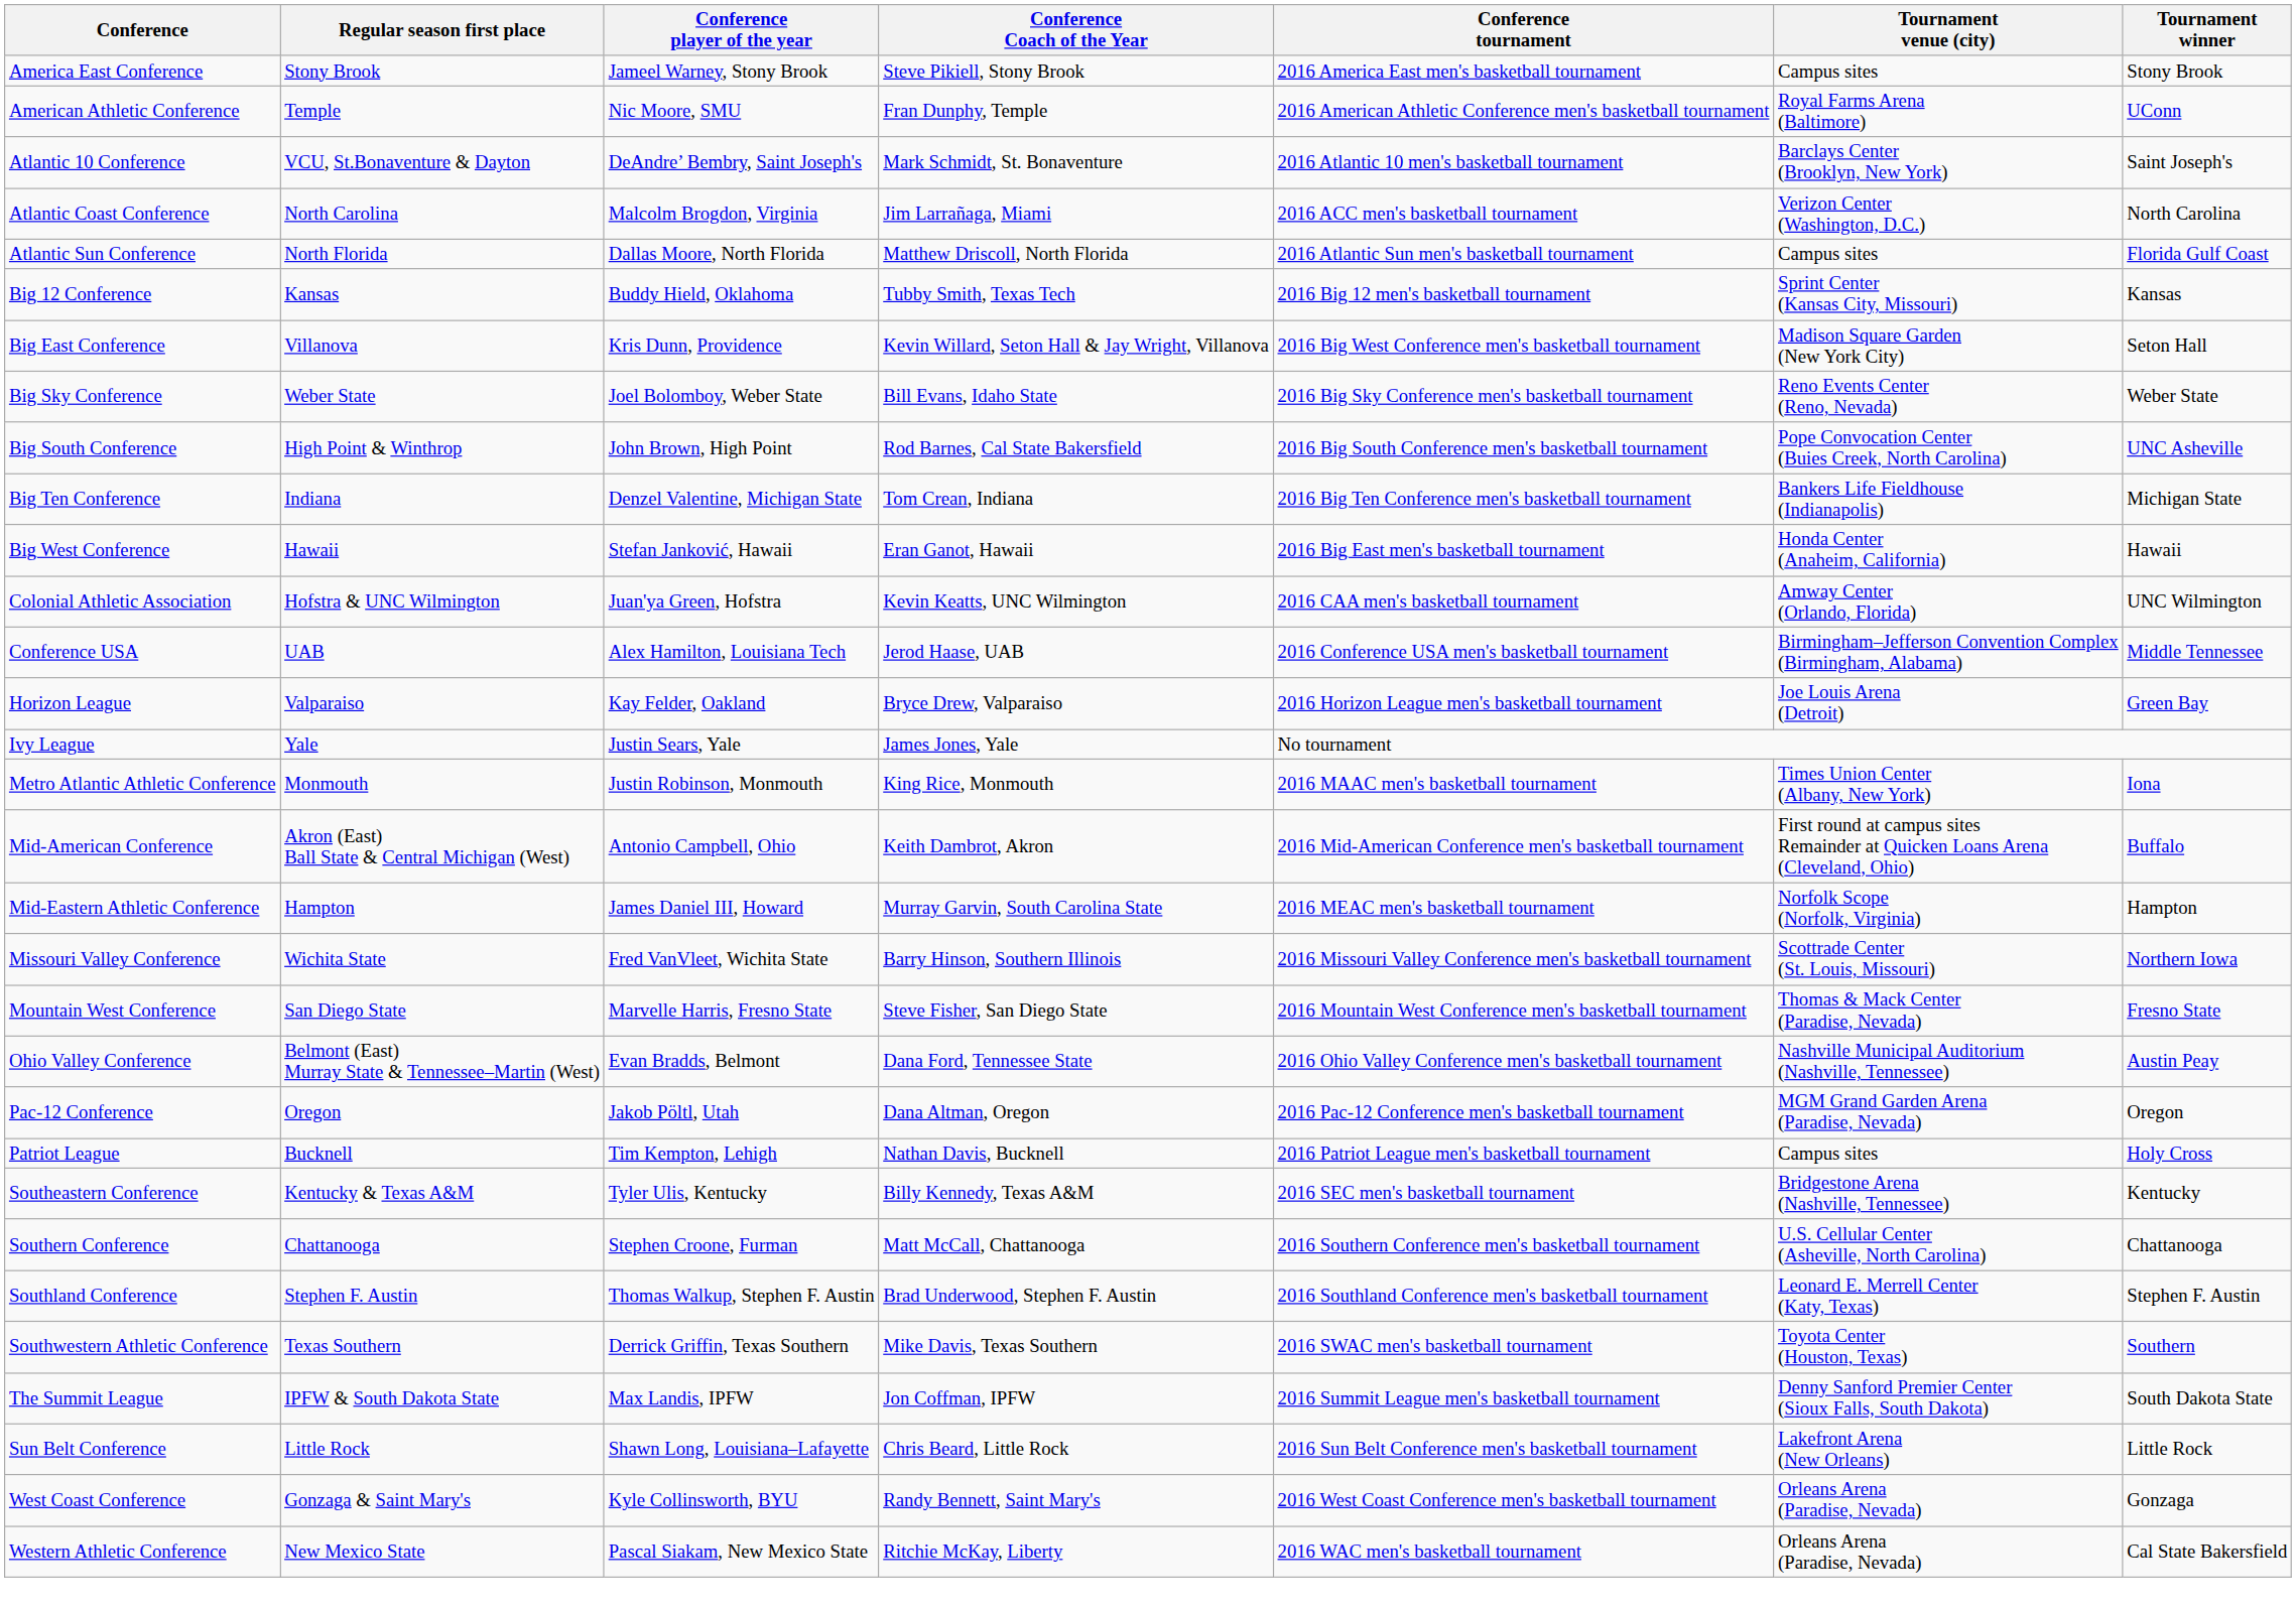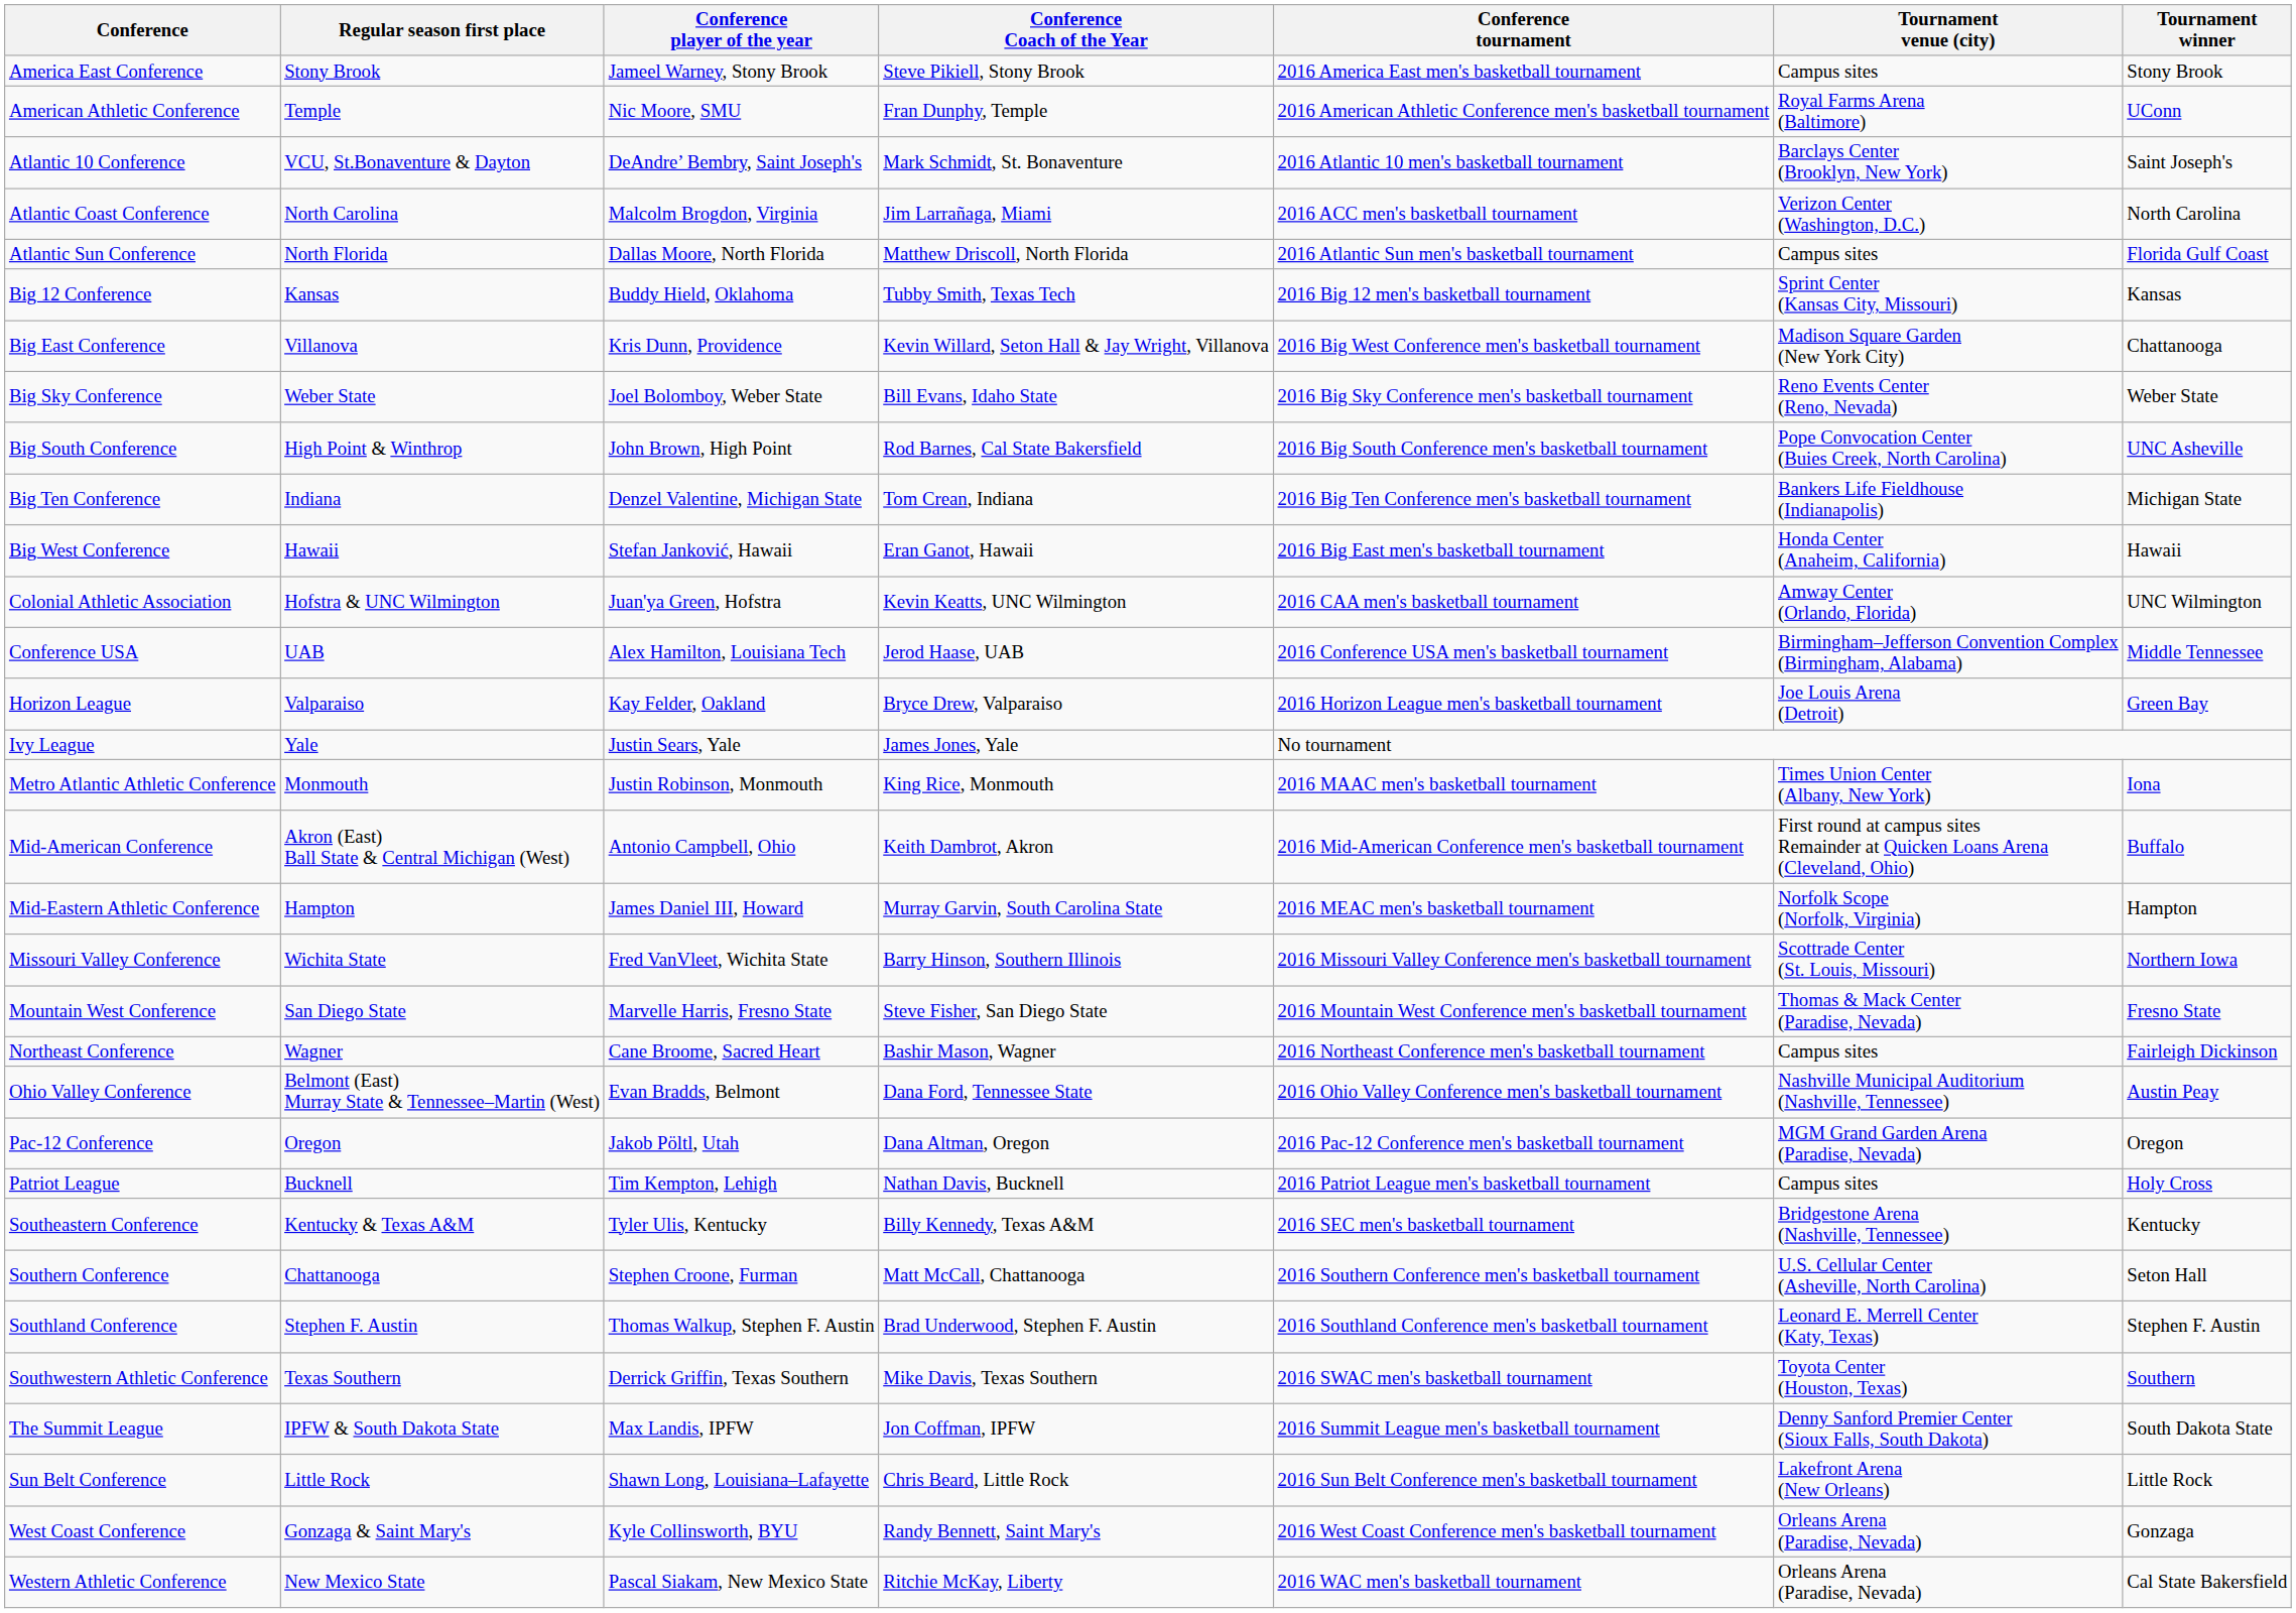Big East Conference | Tournament winner: Seton Hall -> Chattanooga
+ row: Northeast Conference | Wagner | Cane Broome, Sacred Heart | Bashir Mason, Wagner | 2016 Northeast Conference men's basketball tournament | Campus sites | Fairleigh Dickinson
Southern Conference | Tournament winner: Chattanooga -> Seton Hall
